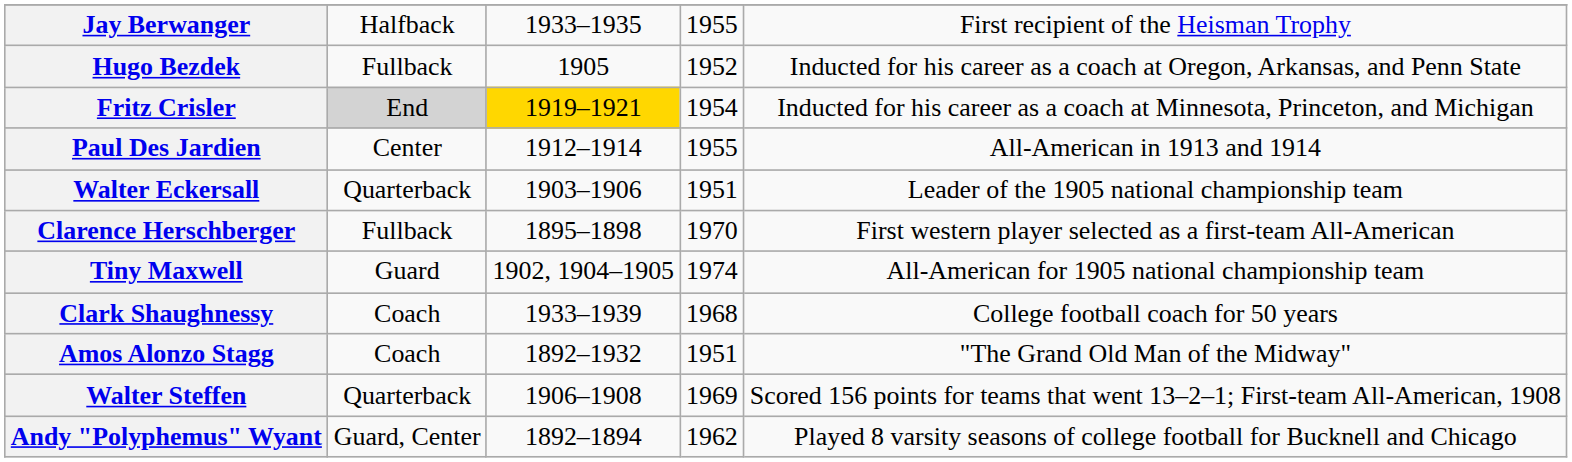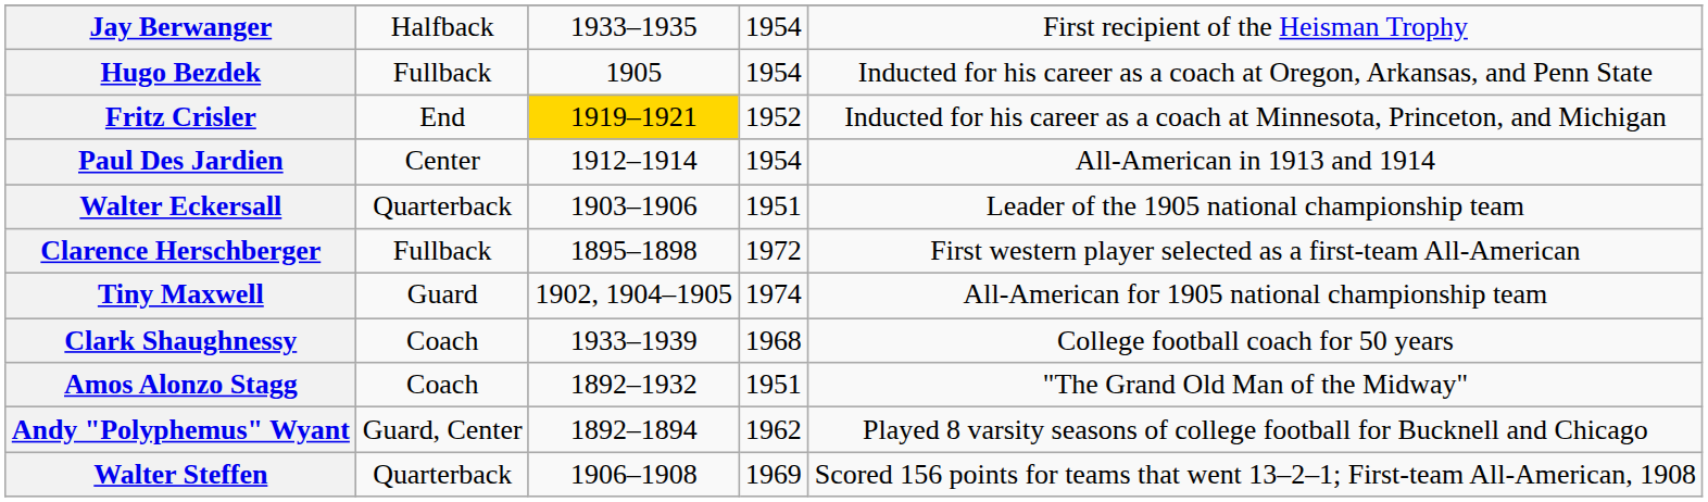Jay Berwanger | column 4: 1955 -> 1954
Hugo Bezdek | column 4: 1952 -> 1954
Fritz Crisler | column 2: lightgrey background -> no background
Fritz Crisler | column 4: 1954 -> 1952
Paul Des Jardien | column 4: 1955 -> 1954
Clarence Herschberger | column 4: 1970 -> 1972
rows swapped: Walter Steffen <-> Andy "Polyphemus" Wyant
